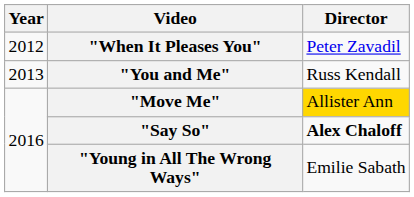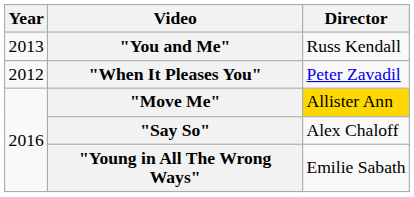rows swapped: "When It Pleases You" <-> "You and Me"
"Say So" | Director: bold -> normal
